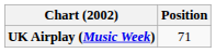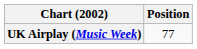UK Airplay (Music Week) | Position: 71 -> 77
